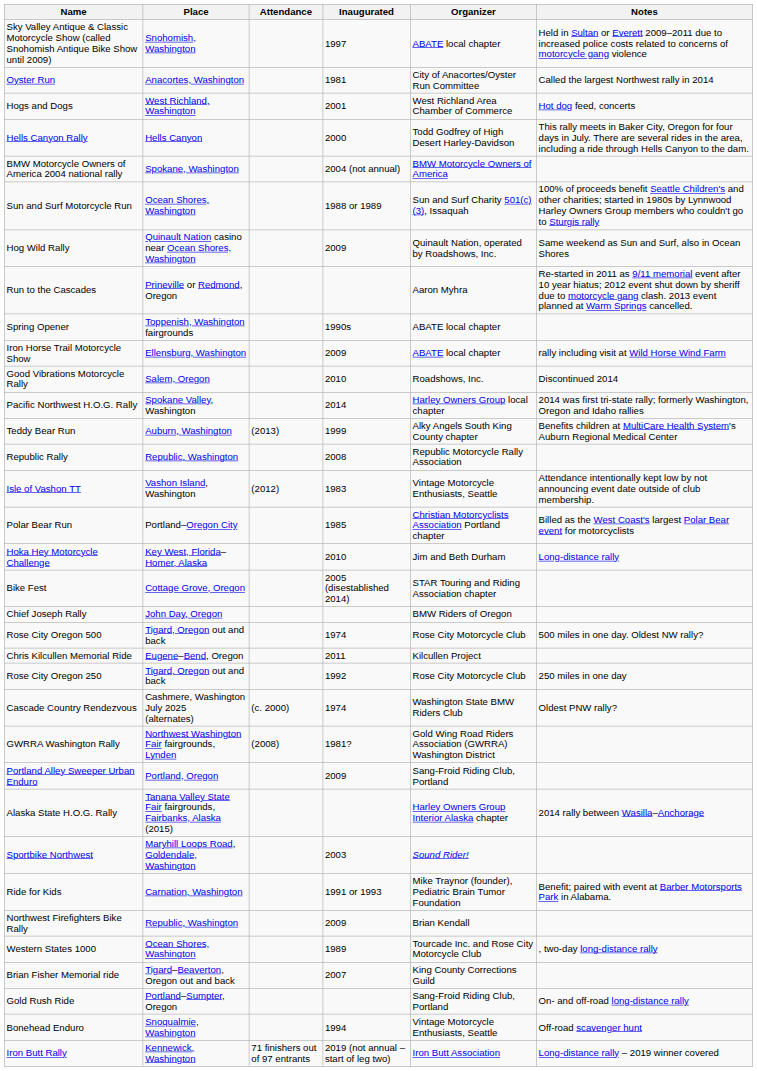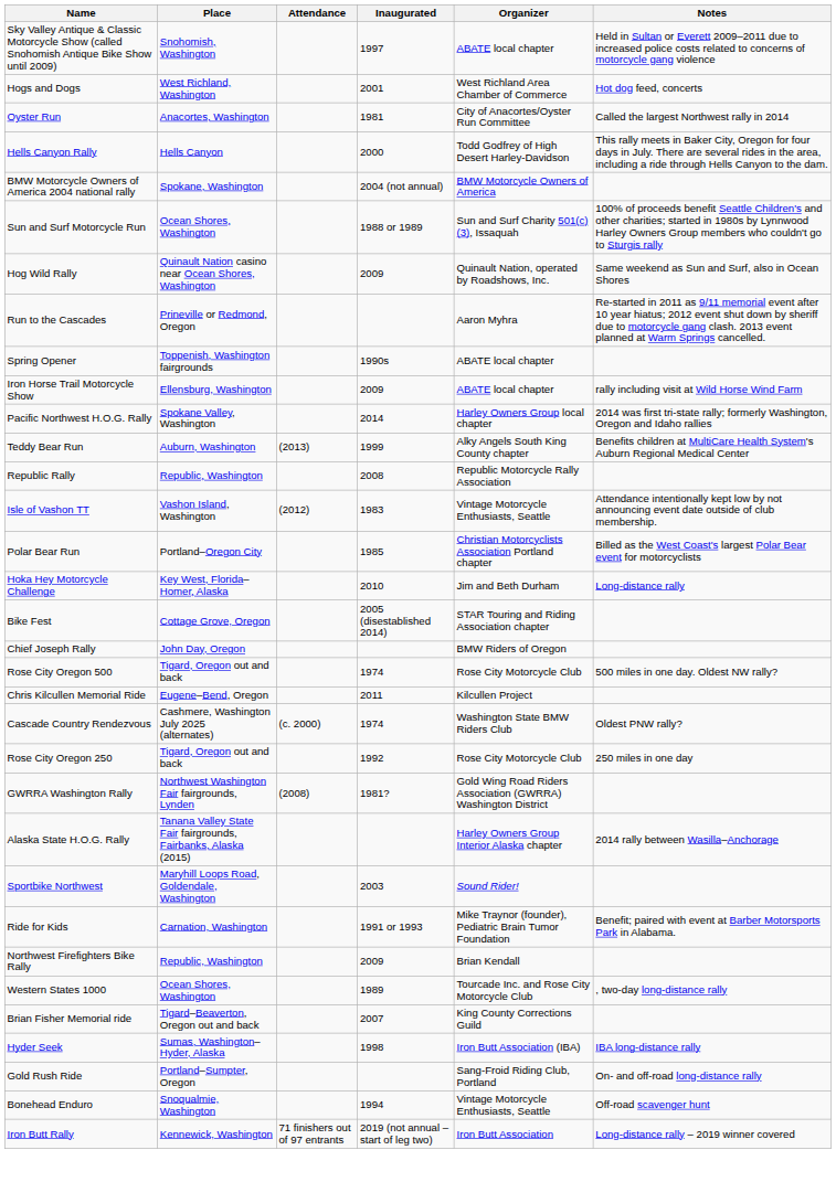rows swapped: Oyster Run <-> Hogs and Dogs
- row: Good Vibrations Motorcycle Rally | Salem, Oregon | 2010 | Roadshows, Inc. | Discontinued 2014
rows swapped: Rose City Oregon 250 <-> Cascade Country Rendezvous
- row: Portland Alley Sweeper Urban Enduro | Portland, Oregon | 2009 | Sang-Froid Riding Club, Portland
+ row: Hyder Seek | Sumas, Washington–Hyder, Alaska | 1998 | Iron Butt Association (IBA) | IBA long-distance rally
